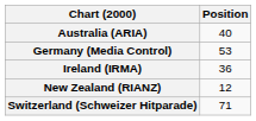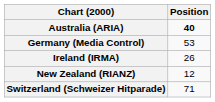Australia (ARIA) | Position: normal -> bold
Ireland (IRMA) | Position: 36 -> 26
